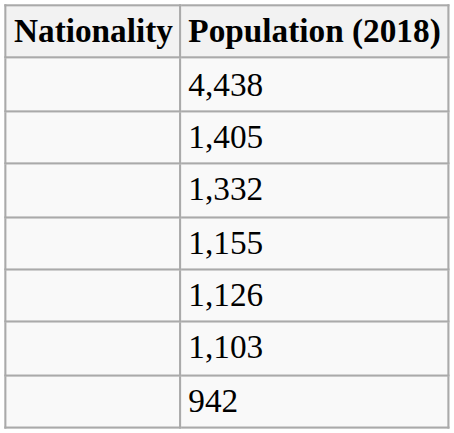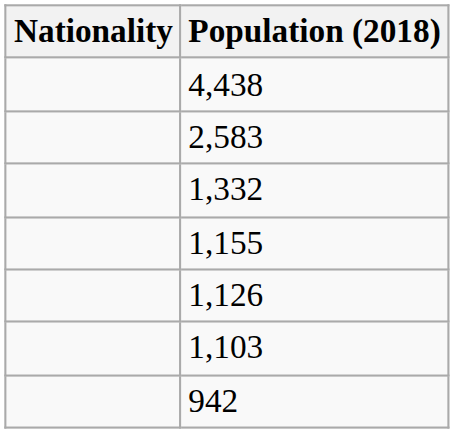+ row: 2,583
- row: 1,405
